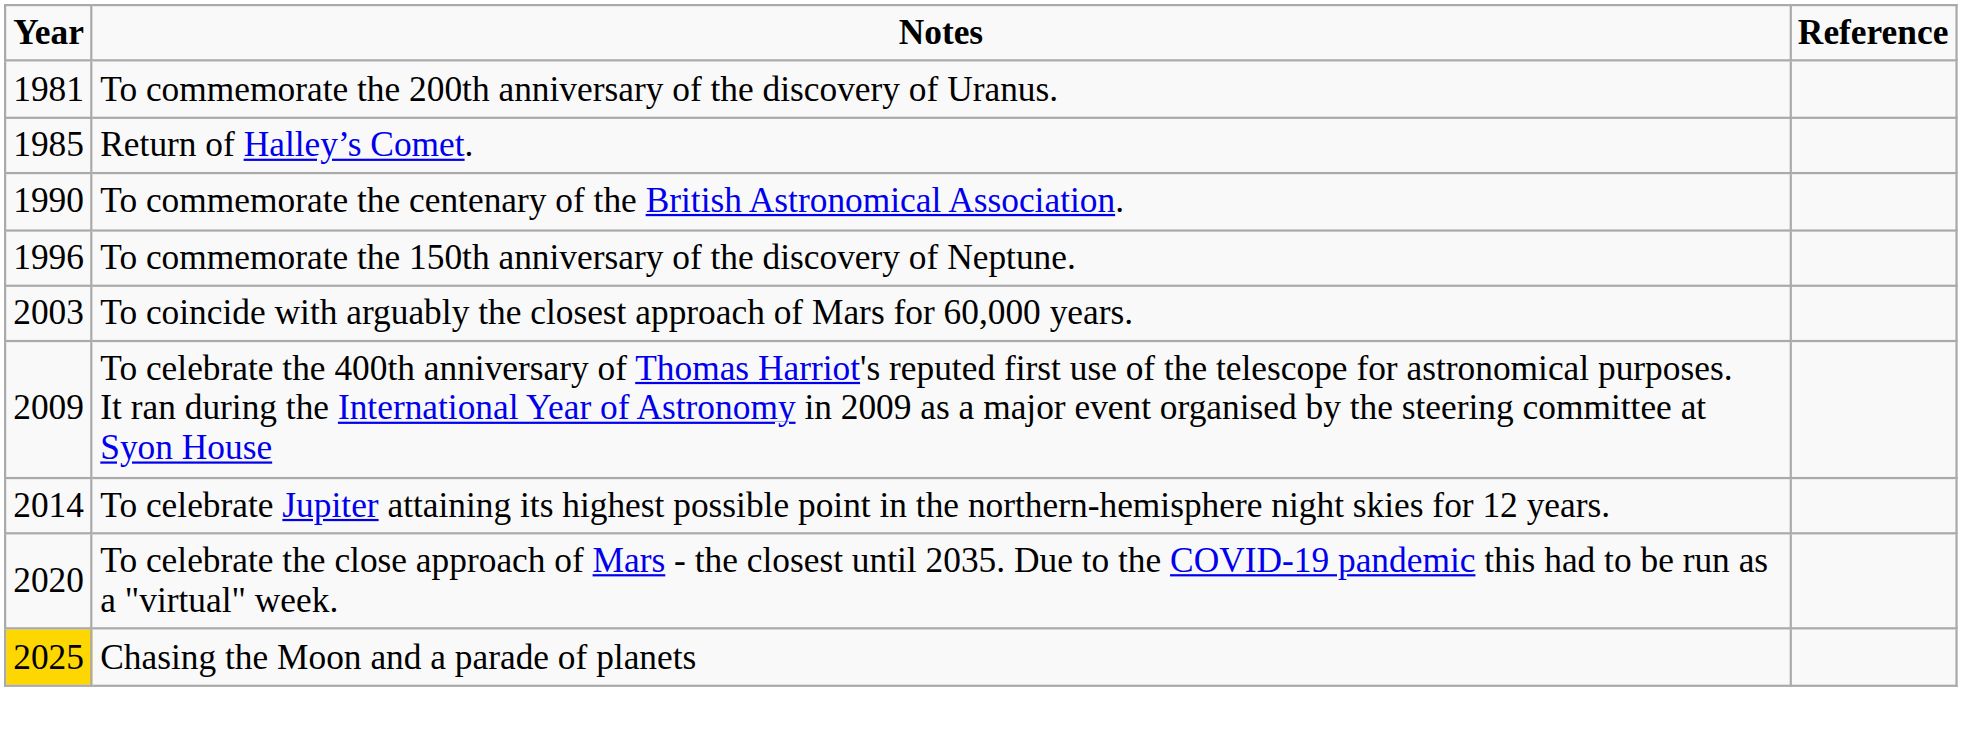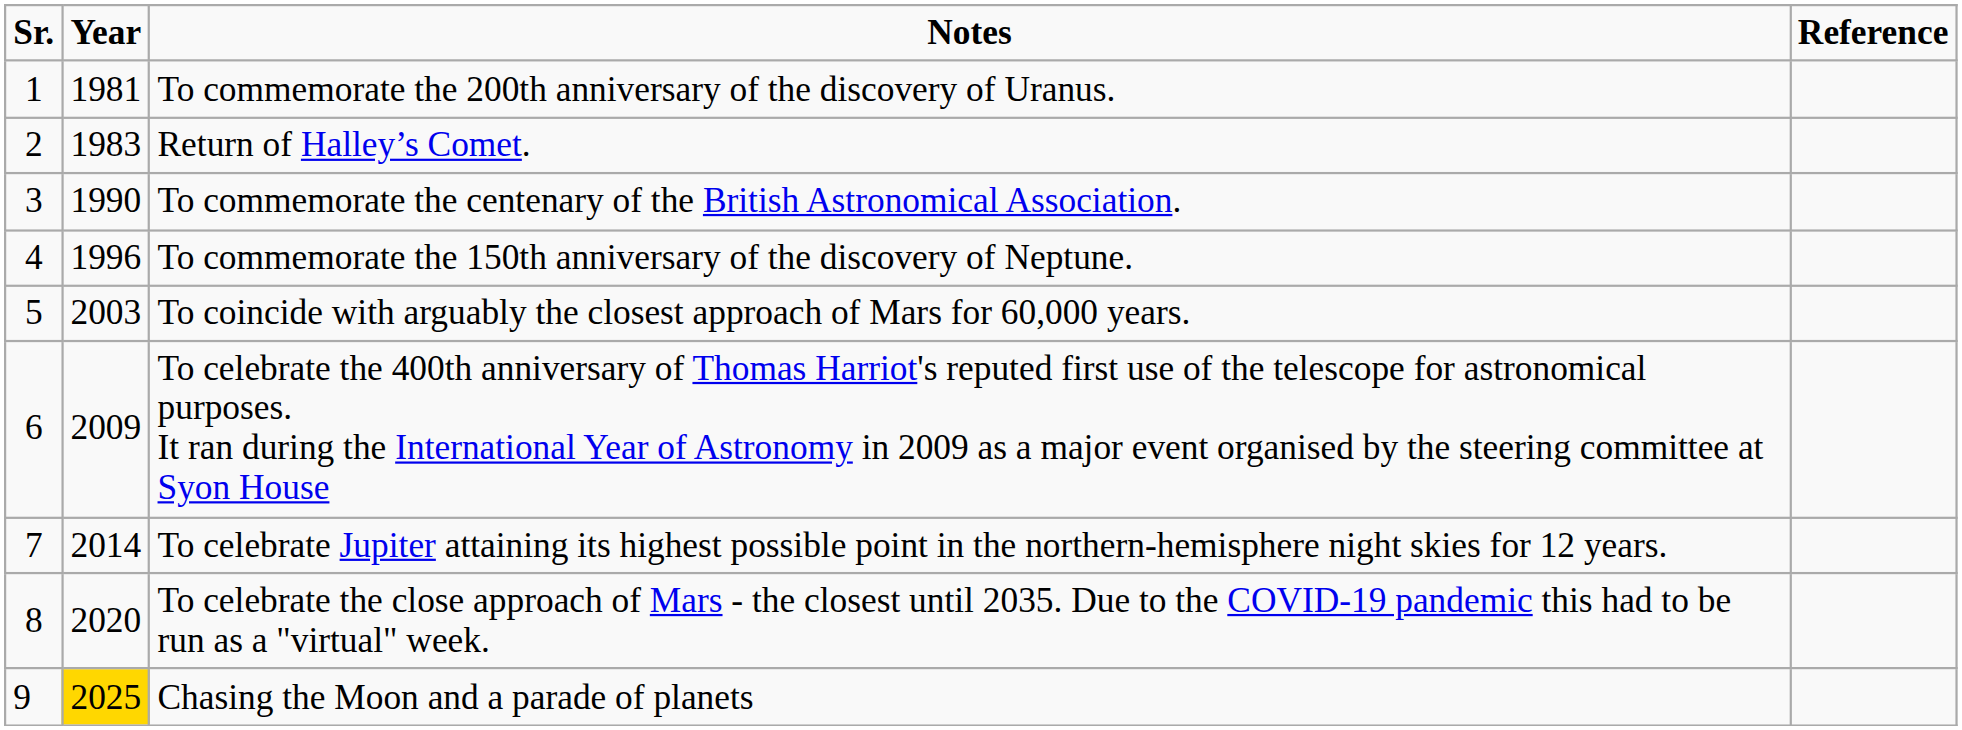+ column: Sr. | 1 | 2 | 3 | 4 | 5 | 6 | 7 | 8 | 9
Return of Halley’s Comet. | Year: 1985 -> 1983
